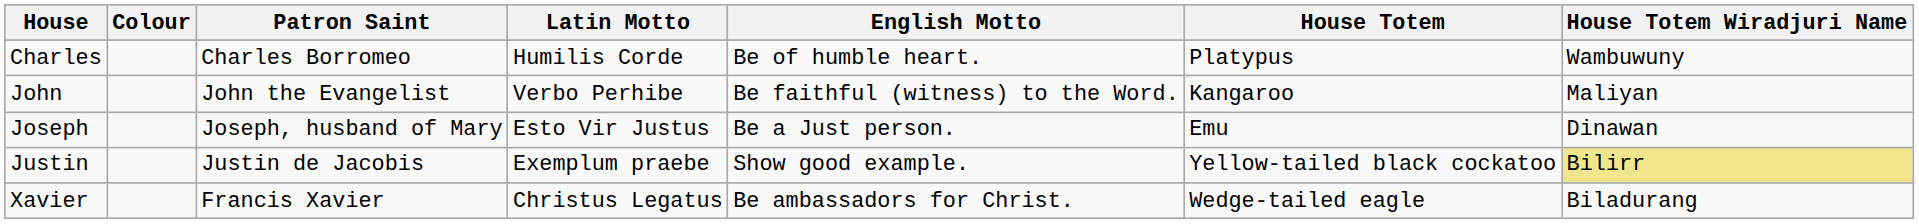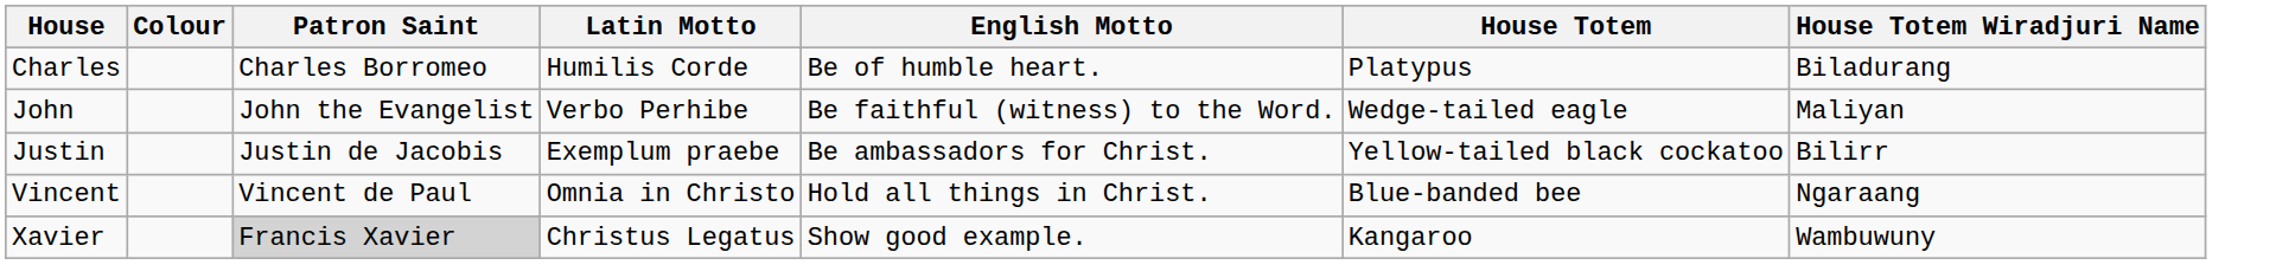Charles | House Totem Wiradjuri Name: Wambuwuny -> Biladurang
John | House Totem: Kangaroo -> Wedge-tailed eagle
- row: Joseph | Joseph, husband of Mary | Esto Vir Justus | Be a Just person. | Emu | Dinawan
Justin | English Motto: Show good example. -> Be ambassadors for Christ.
Justin | House Totem Wiradjuri Name: khaki background -> no background
+ row: Vincent | Vincent de Paul | Omnia in Christo | Hold all things in Christ. | Blue-banded bee | Ngaraang
Xavier | Patron Saint: no background -> lightgrey background
Xavier | English Motto: Be ambassadors for Christ. -> Show good example.
Xavier | House Totem: Wedge-tailed eagle -> Kangaroo
Xavier | House Totem Wiradjuri Name: Biladurang -> Wambuwuny
